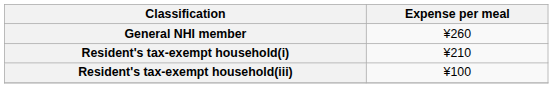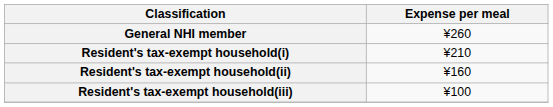+ row: Resident's tax-exempt household(ii) | ¥160
